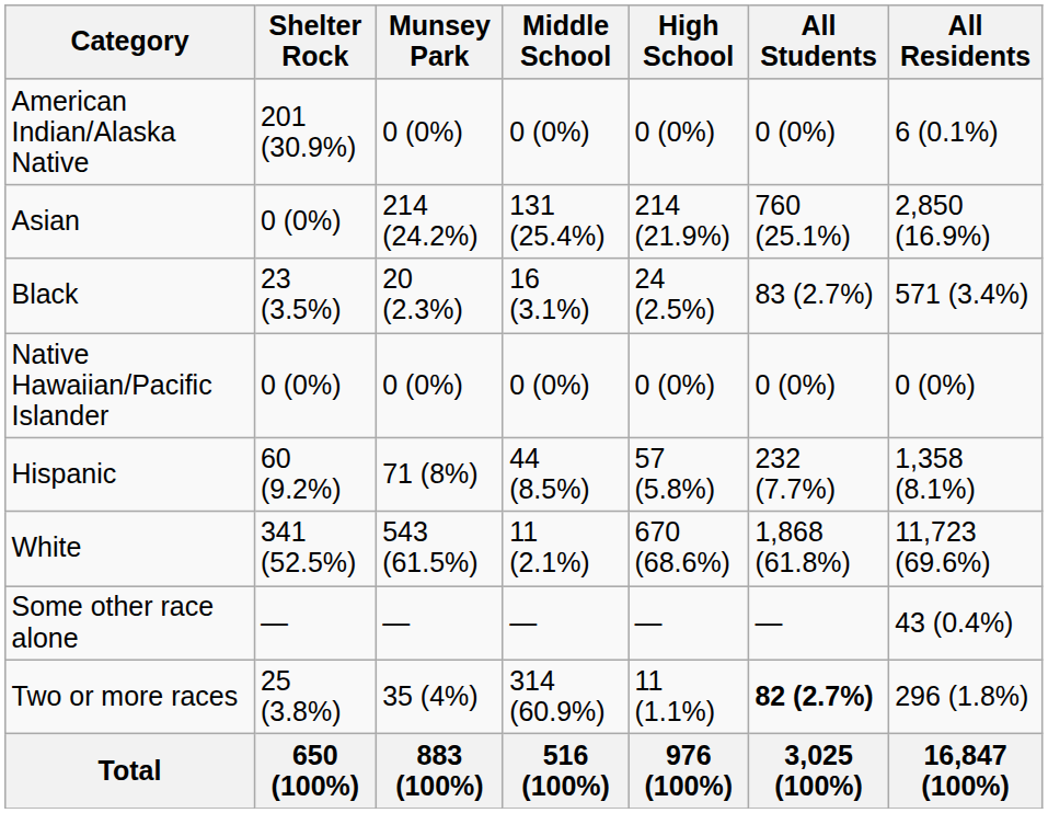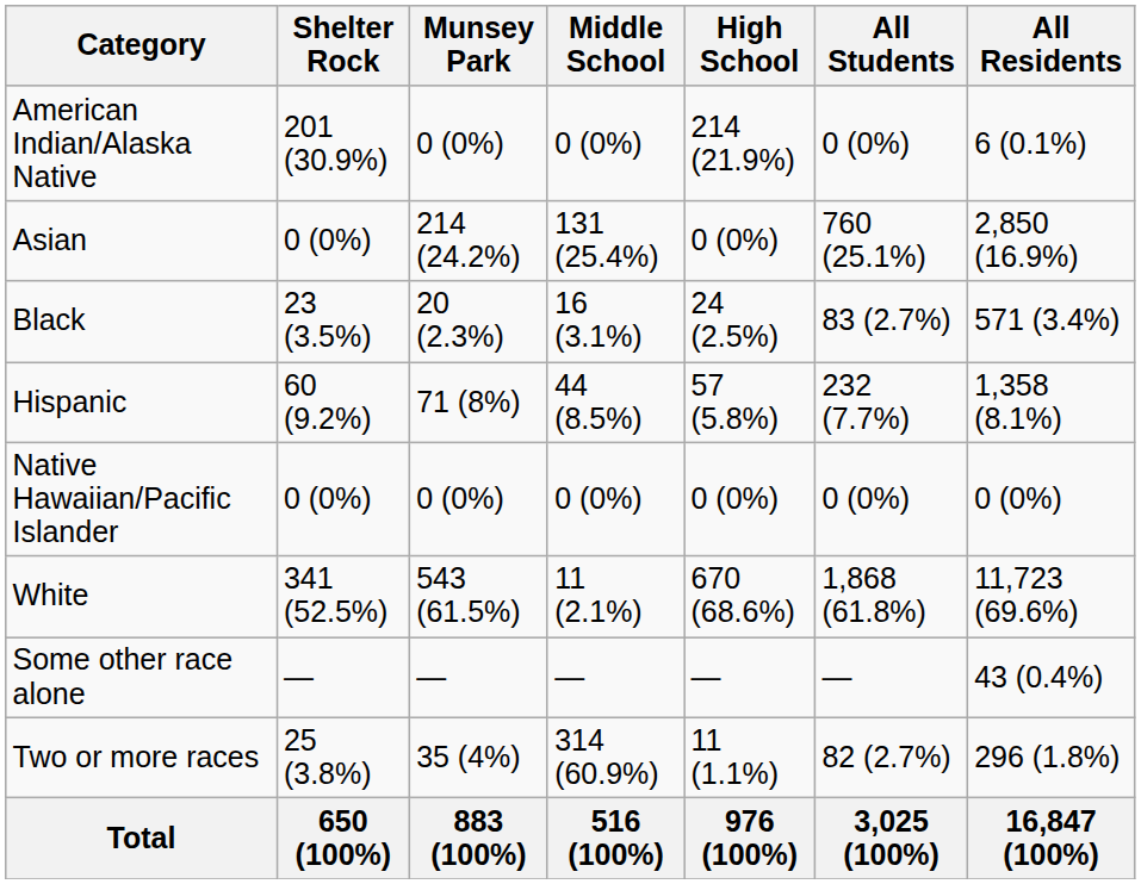American Indian/Alaska Native | High School: 0 (0%) -> 214 (21.9%)
Asian | High School: 214 (21.9%) -> 0 (0%)
rows swapped: Hispanic <-> Native Hawaiian/Pacific Islander
Two or more races | All Students: bold -> normal
